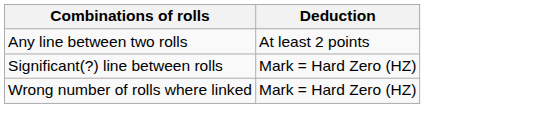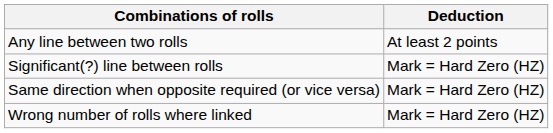+ row: Same direction when opposite required (or vice versa) | Mark = Hard Zero (HZ)
